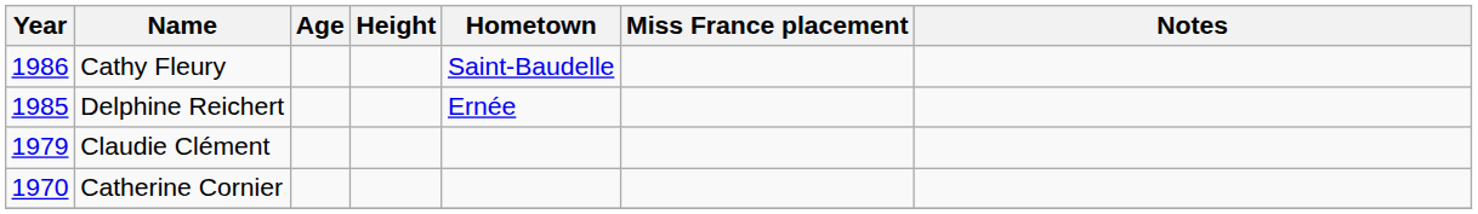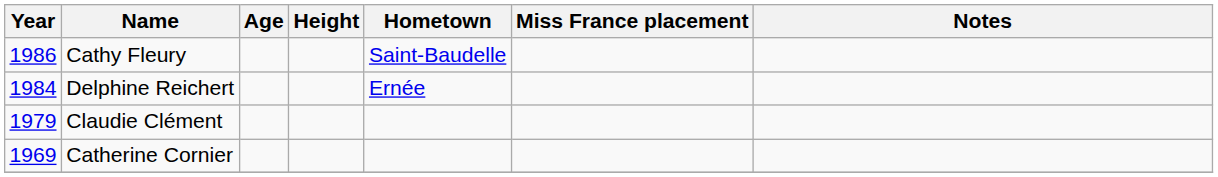Delphine Reichert | Year: 1985 -> 1984
Catherine Cornier | Year: 1970 -> 1969
